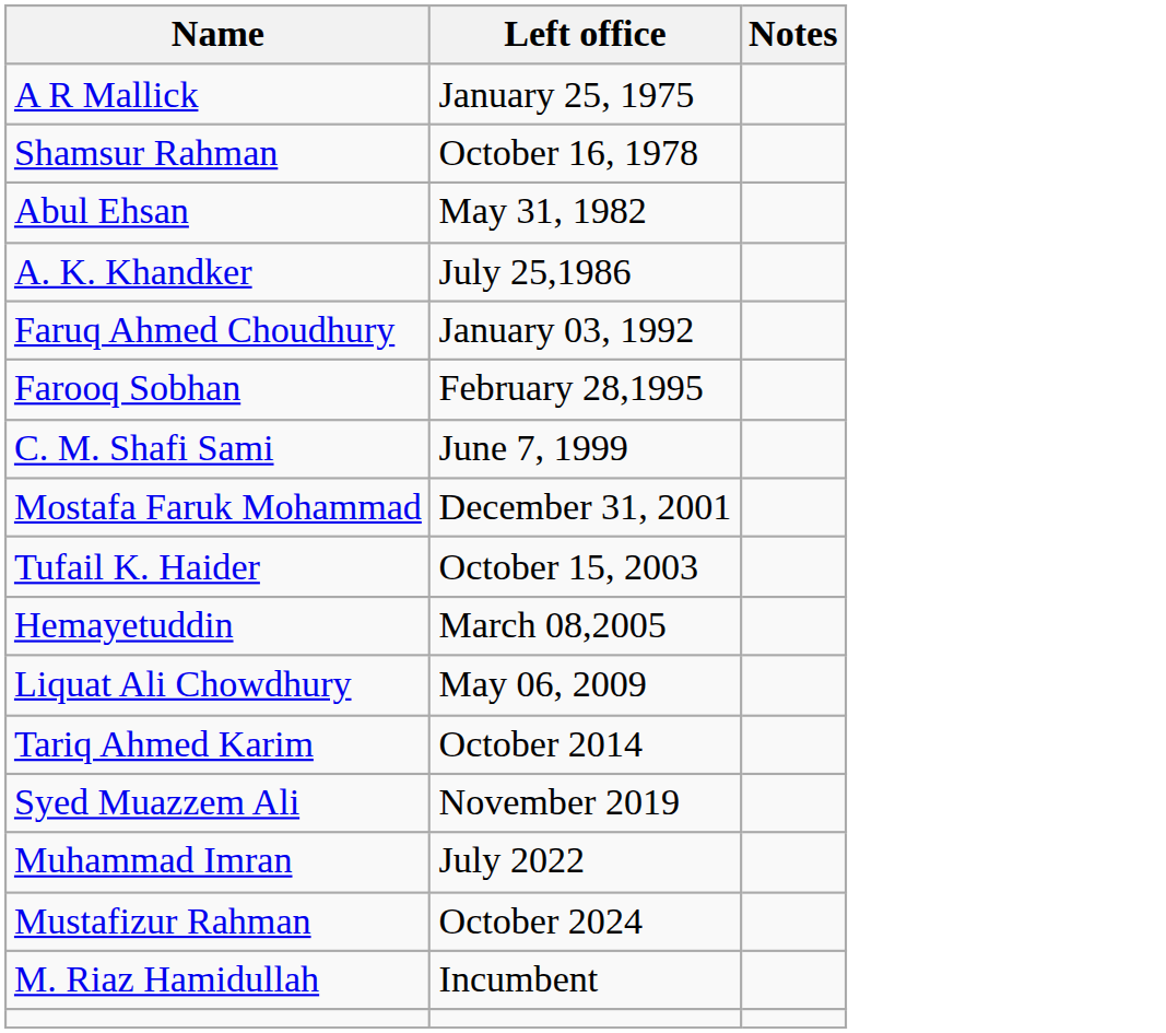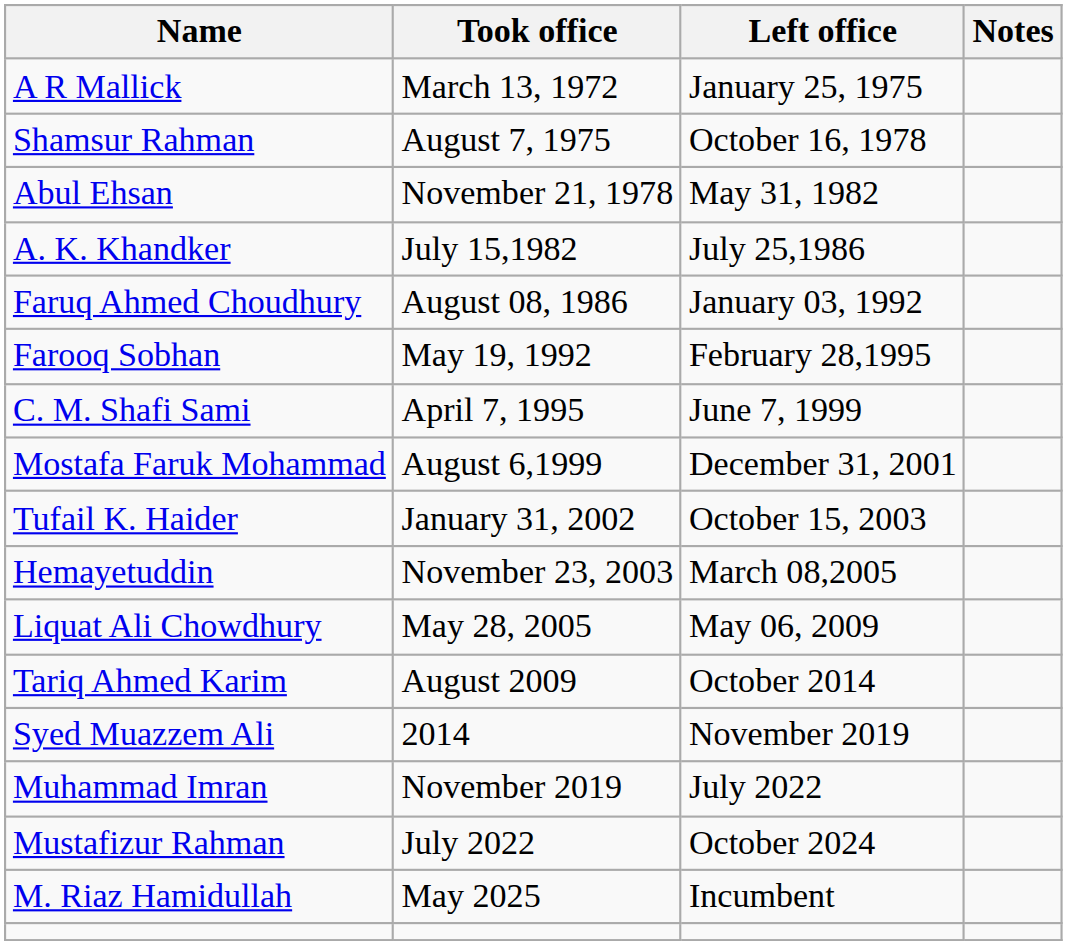+ column: Took office | March 13, 1972 | August 7, 1975 | November 21, 1978 | July 15,1982 | August 08, 1986 | May 19, 1992 | April 7, 1995 | August 6,1999 | January 31, 2002 | November 23, 2003 | May 28, 2005 | August 2009 | 2014 | November 2019 | July 2022 | May 2025
